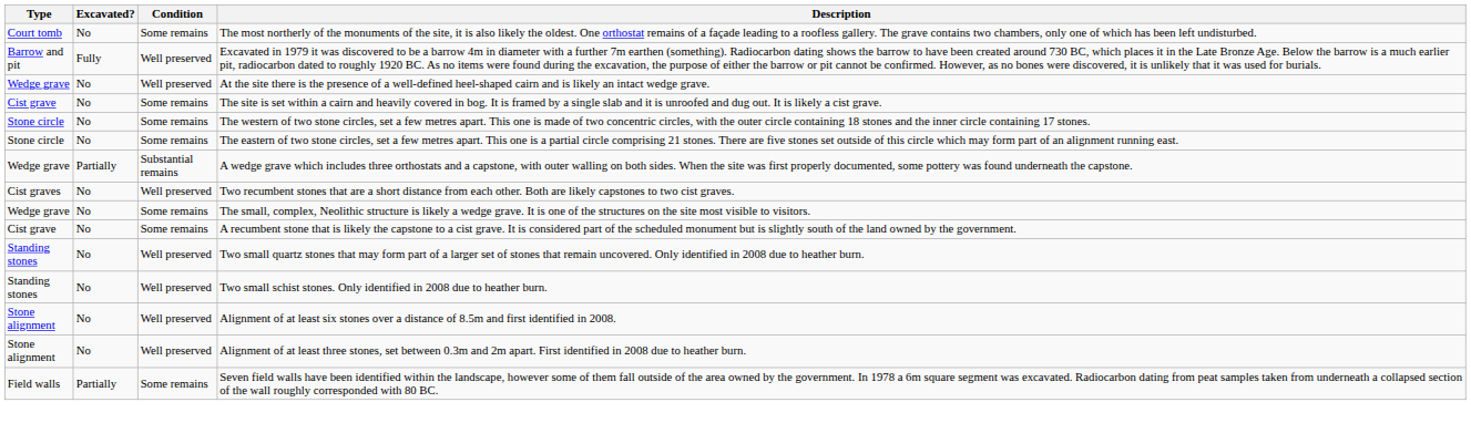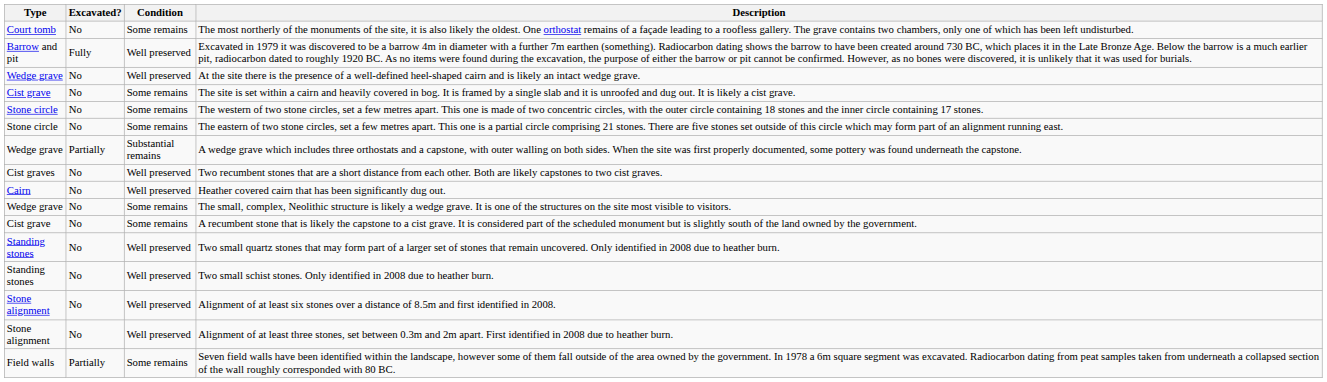+ row: Cairn | No | Well preserved | Heather covered cairn that has been significantly dug out.
